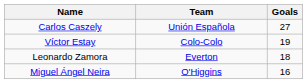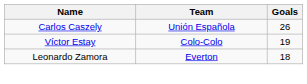Carlos Caszely | Goals: 27 -> 26
- row: Miguel Ángel Neira | O'Higgins | 16
